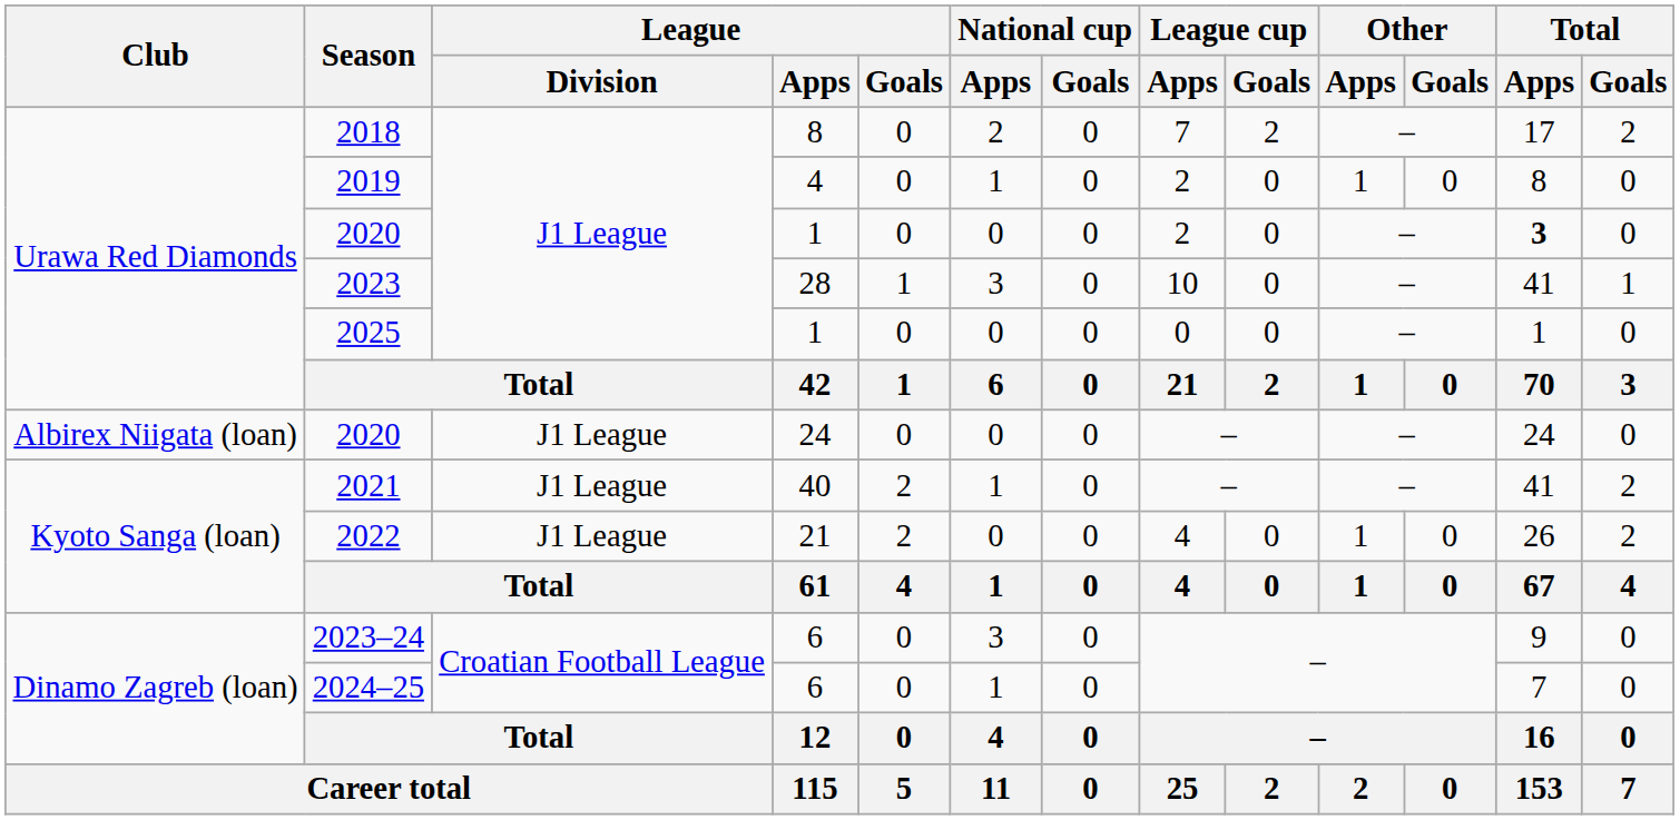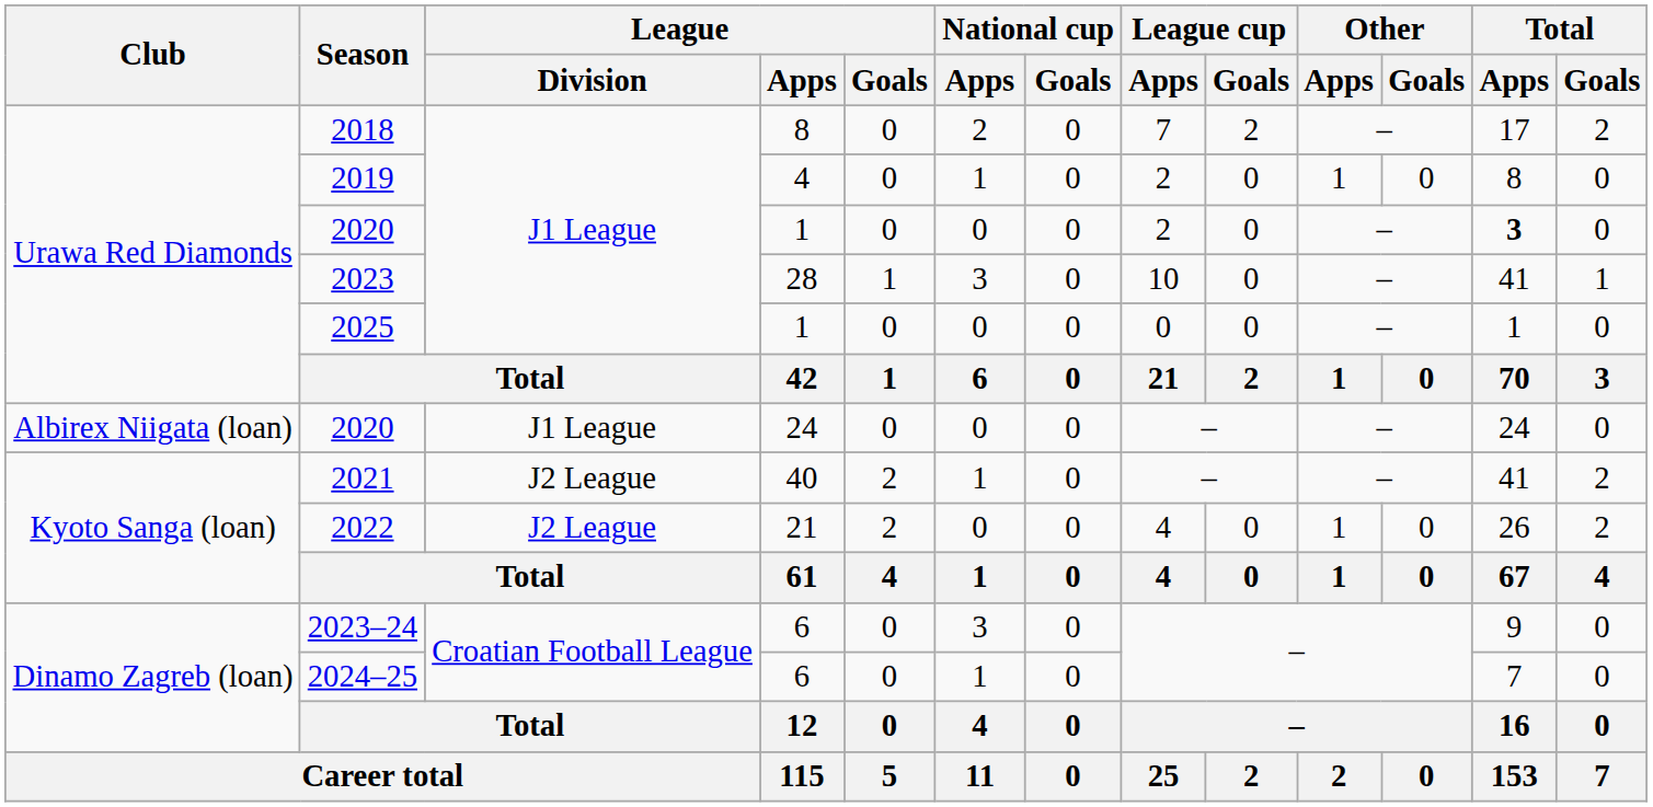2021 | League / Division: J1 League -> J2 League
2022 | League / Division: J1 League -> J2 League
